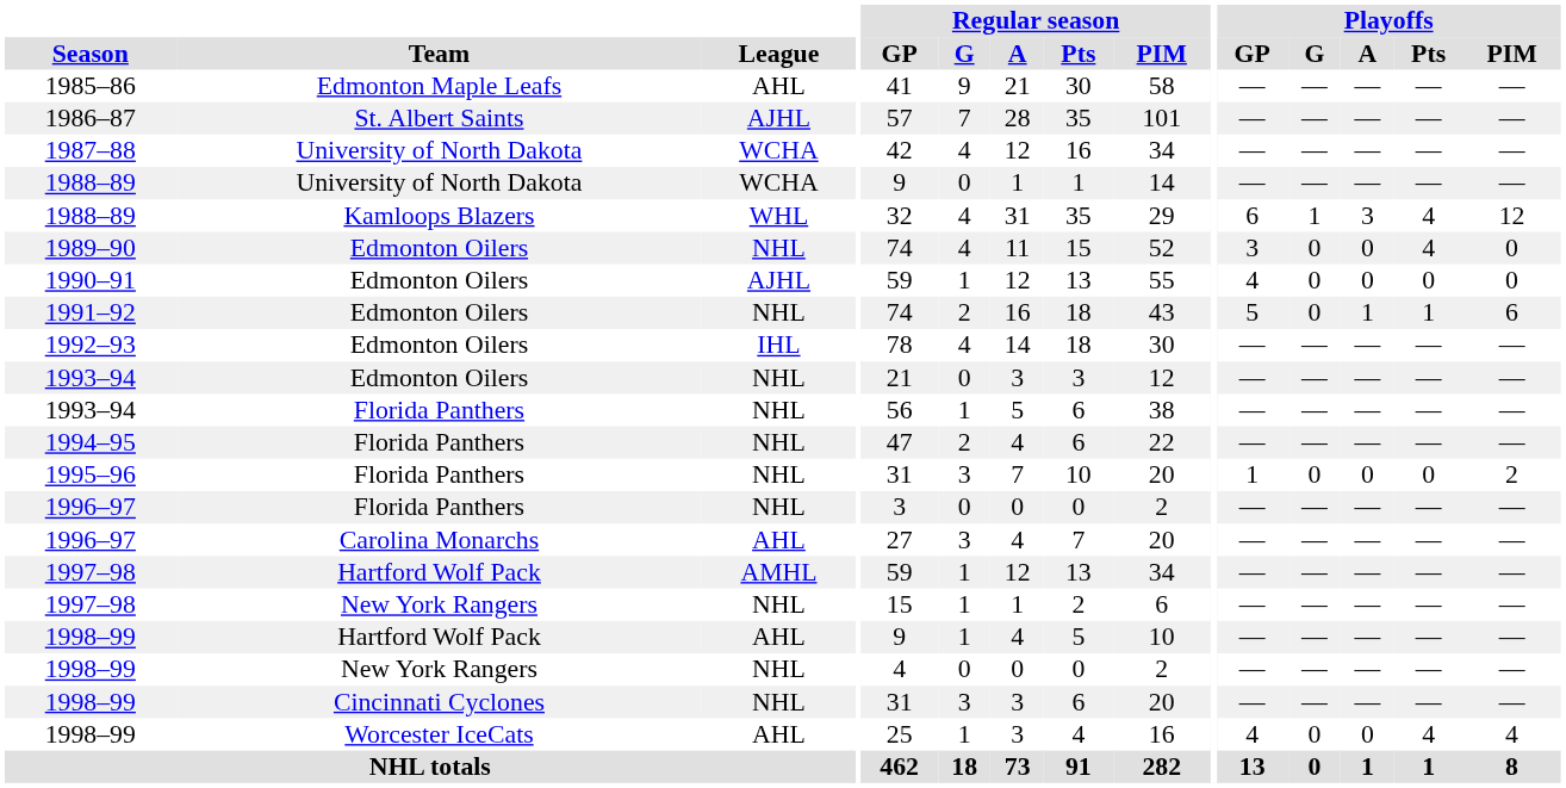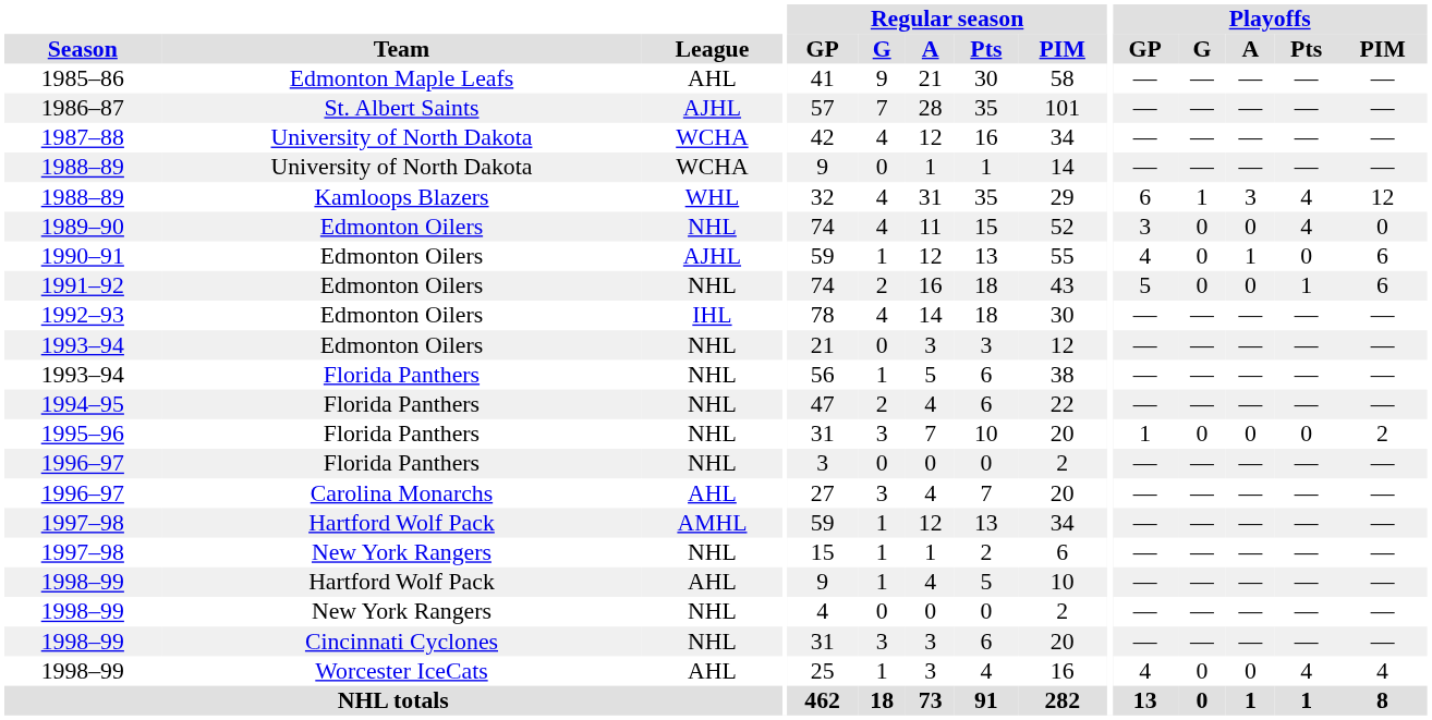1990–91 | Playoffs / A: 0 -> 1
1990–91 | Playoffs / PIM: 0 -> 6
1991–92 | Playoffs / A: 1 -> 0
